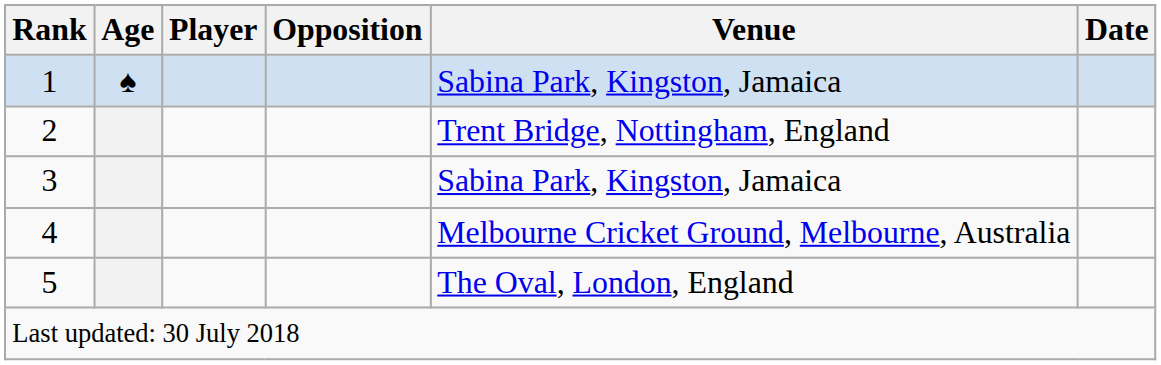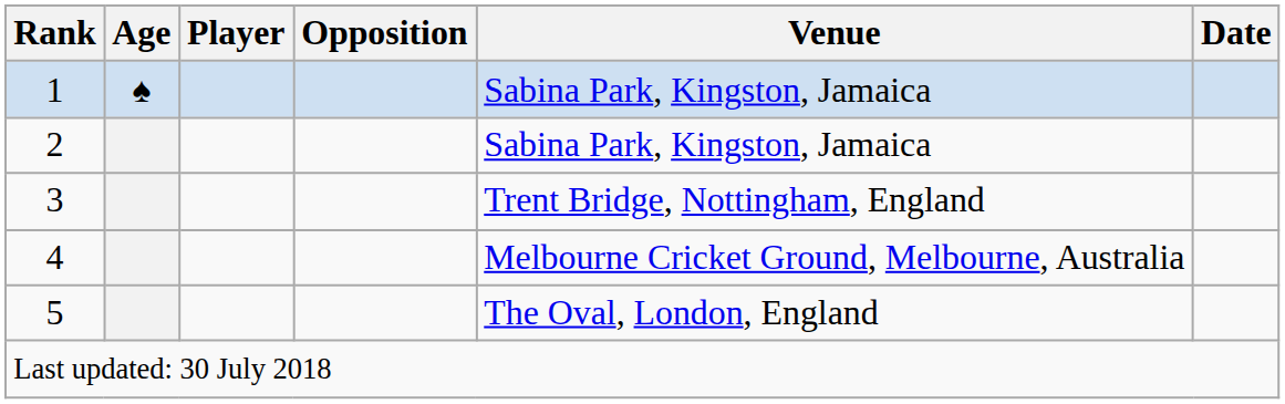2 | Venue: Trent Bridge, Nottingham, England -> Sabina Park, Kingston, Jamaica
3 | Venue: Sabina Park, Kingston, Jamaica -> Trent Bridge, Nottingham, England
